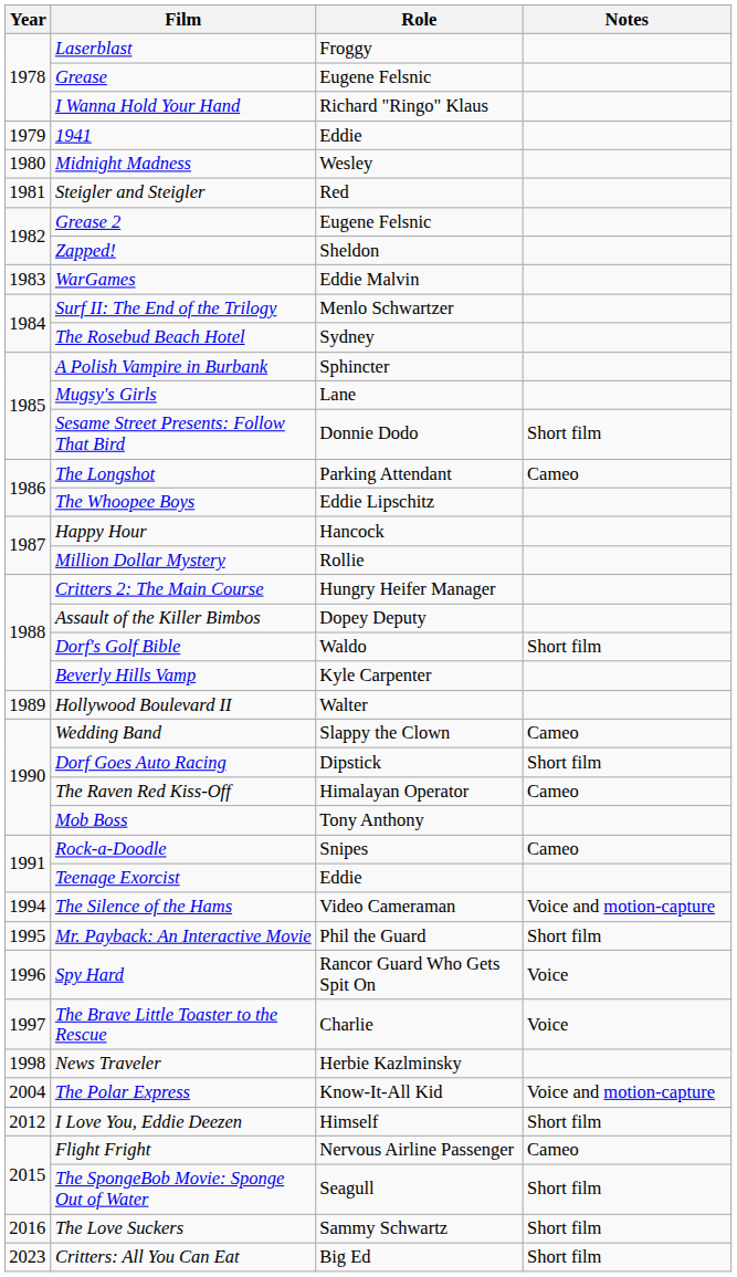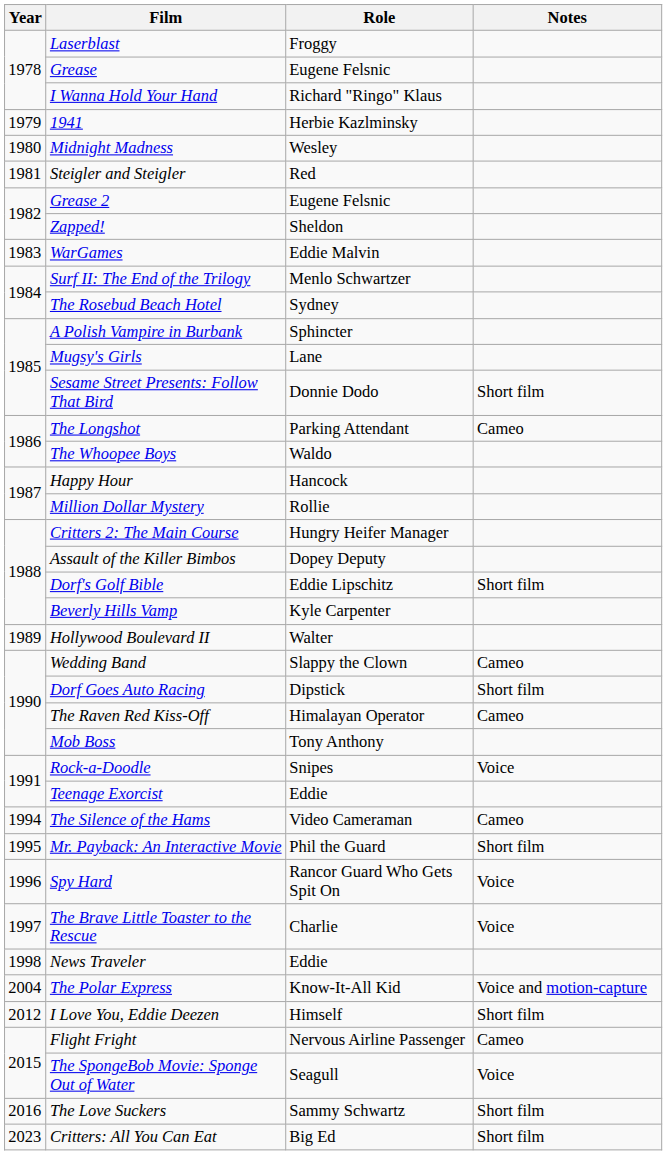1941 | Role: Eddie -> Herbie Kazlminsky
The Whoopee Boys | Role: Eddie Lipschitz -> Waldo
Dorf's Golf Bible | Role: Waldo -> Eddie Lipschitz
Rock-a-Doodle | Notes: Cameo -> Voice
The Silence of the Hams | Notes: Voice and motion-capture -> Cameo
News Traveler | Role: Herbie Kazlminsky -> Eddie
The SpongeBob Movie: Sponge Out of Water | Notes: Short film -> Voice
